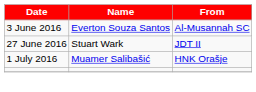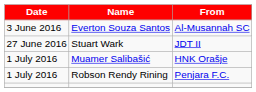+ row: 1 July 2016 | Robson Rendy Rining | Penjara F.C.
